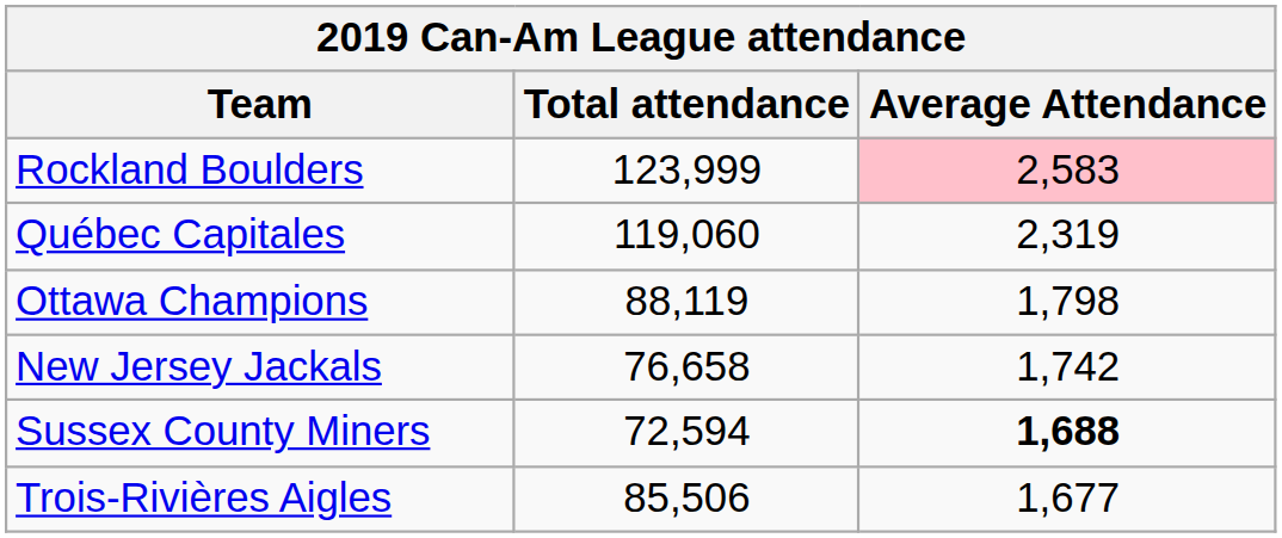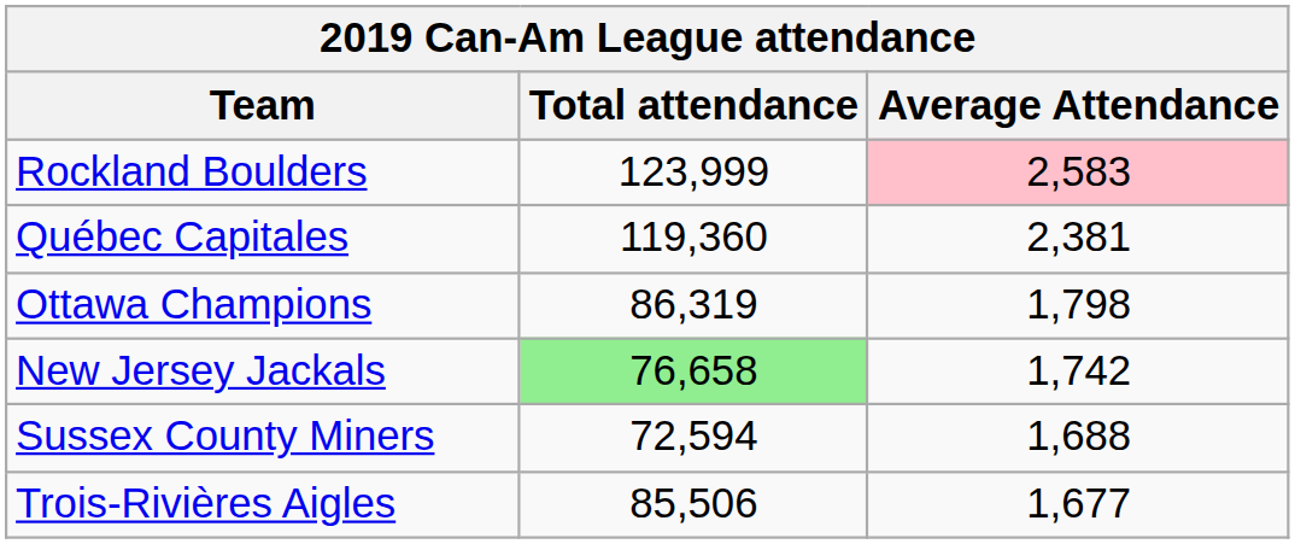Québec Capitales | Total attendance: 119,060 -> 119,360
Québec Capitales | Average Attendance: 2,319 -> 2,381
Ottawa Champions | Total attendance: 88,119 -> 86,319
New Jersey Jackals | Total attendance: no background -> lightgreen background
Sussex County Miners | Average Attendance: bold -> normal
